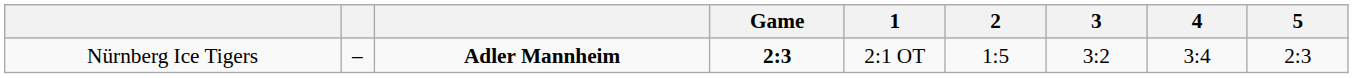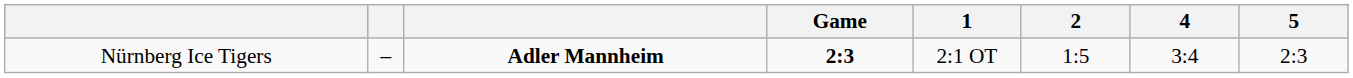- column: 3 | 3:2
